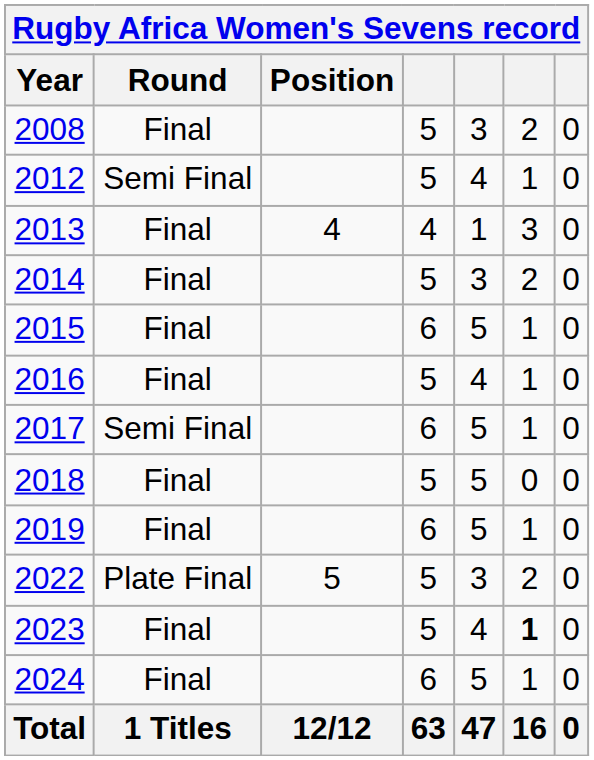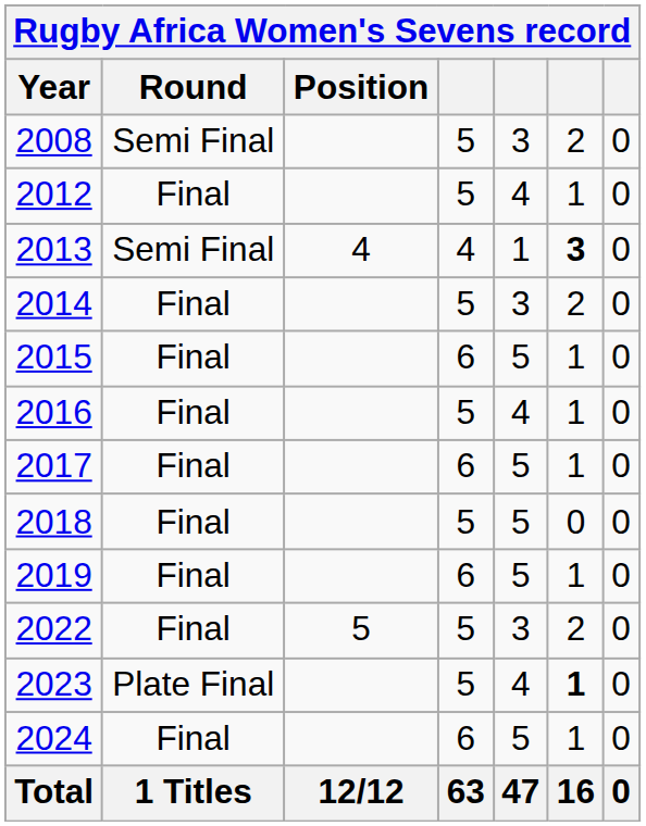2008 | Round: Final -> Semi Final
2012 | Round: Semi Final -> Final
2013 | Round: Final -> Semi Final
2013 | column 6: normal -> bold
2017 | Round: Semi Final -> Final
2022 | Round: Plate Final -> Final
2023 | Round: Final -> Plate Final
